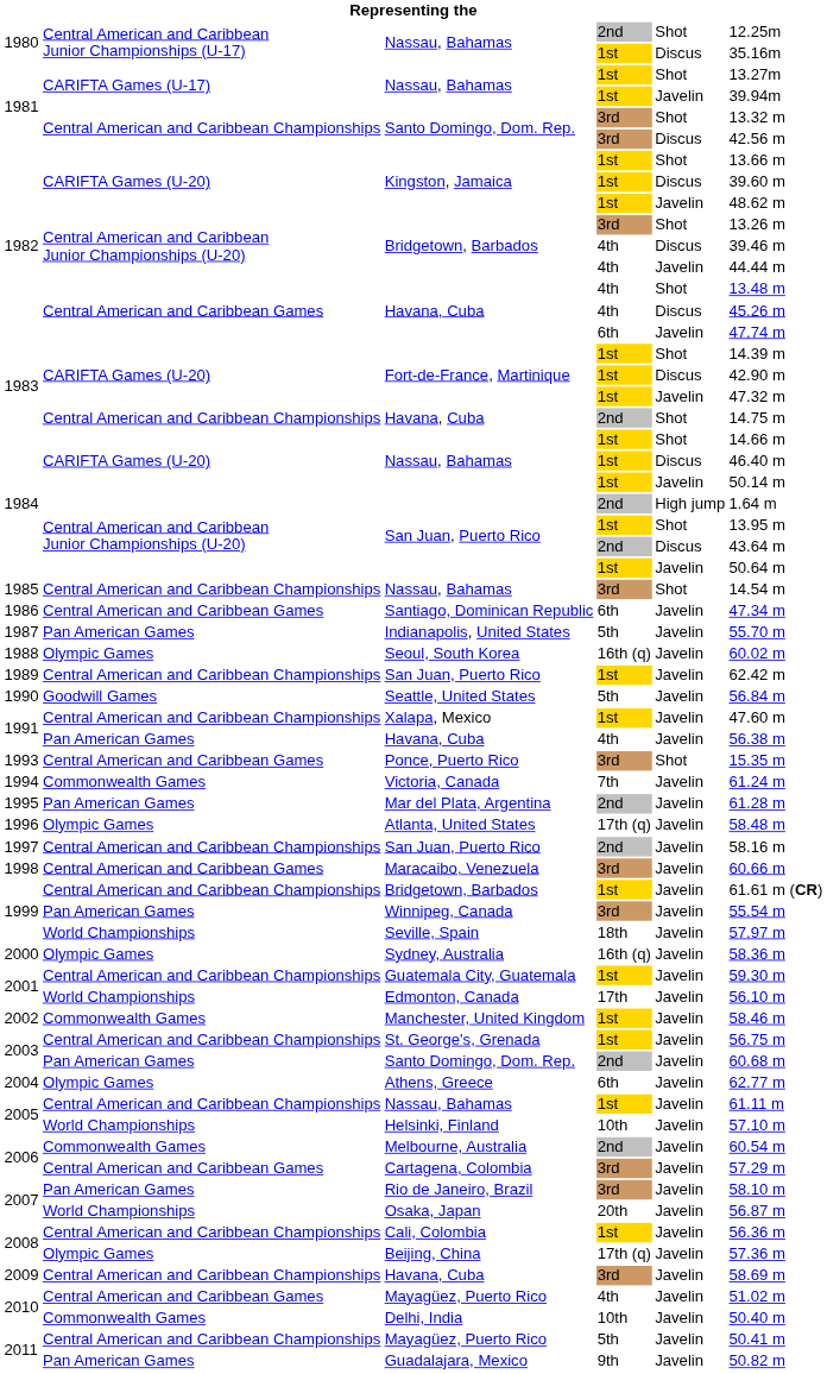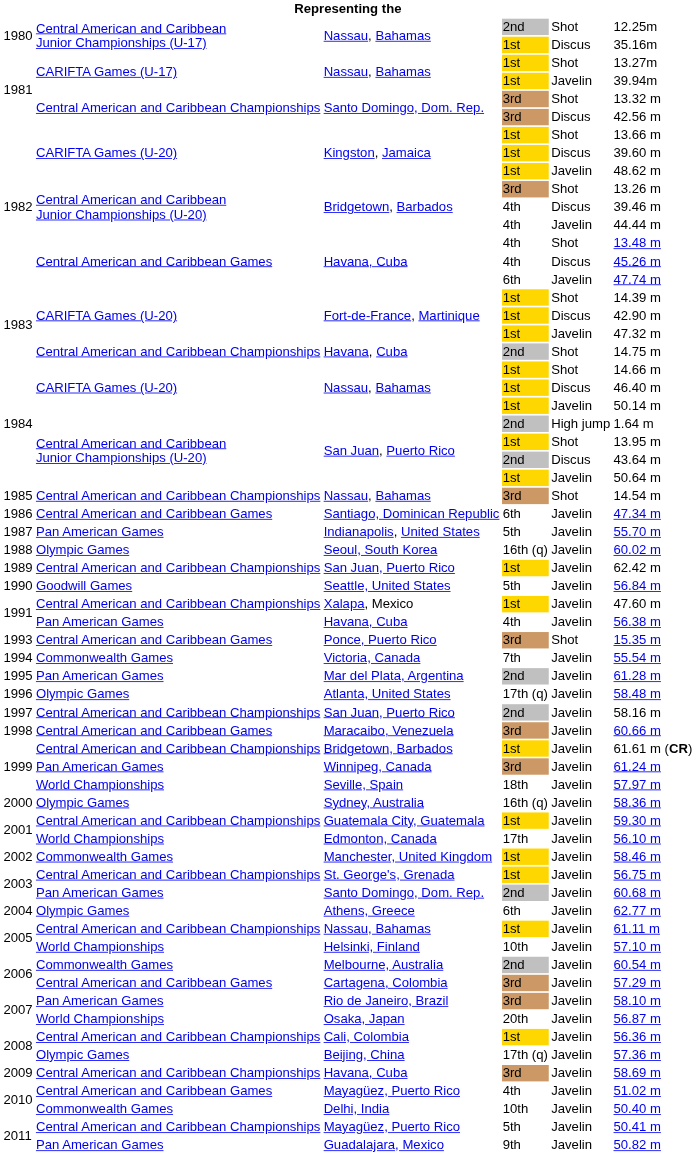Victoria, Canada | column 6: 61.24 m -> 55.54 m
Winnipeg, Canada | column 6: 55.54 m -> 61.24 m
